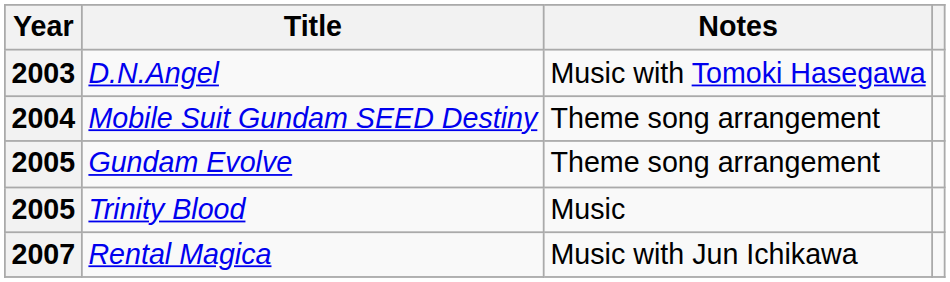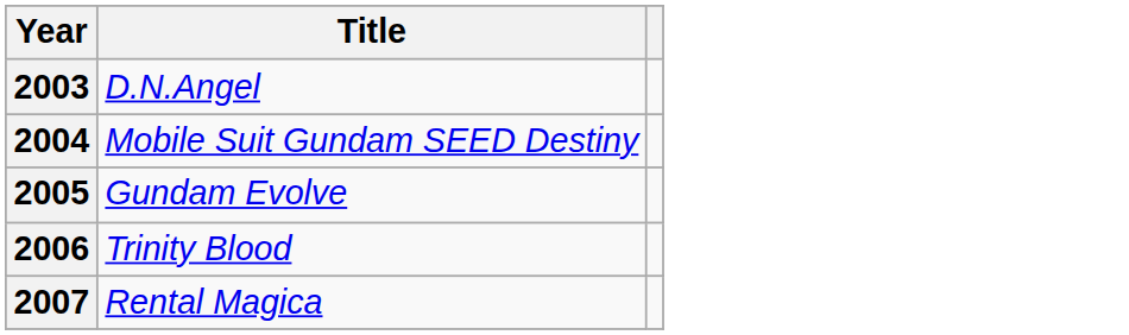- column: Notes | Music with Tomoki Hasegawa | Theme song arrangement | Theme song arrangement | Music | Music with Jun Ichikawa
Trinity Blood | Year: 2005 -> 2006
